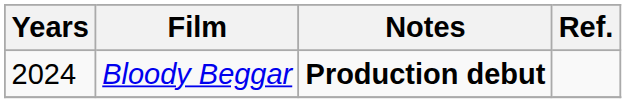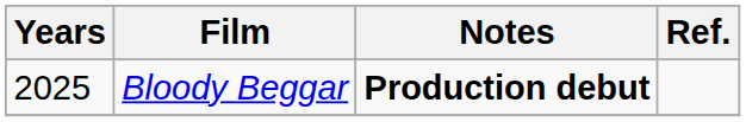Bloody Beggar | Years: 2024 -> 2025
